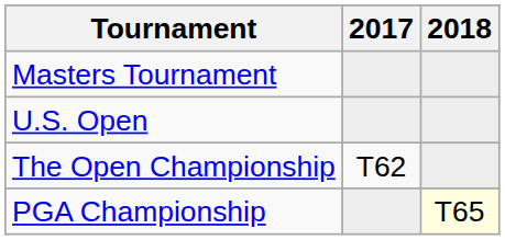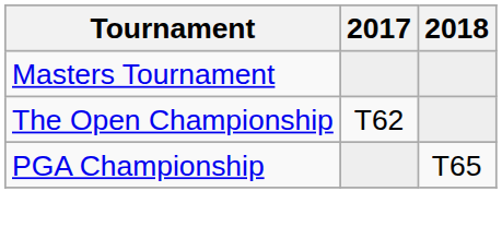- row: U.S. Open
PGA Championship | 2018: lightyellow background -> no background
